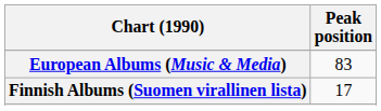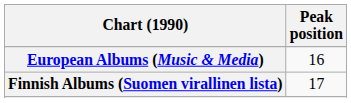European Albums (Music & Media) | Peak position: 83 -> 16
